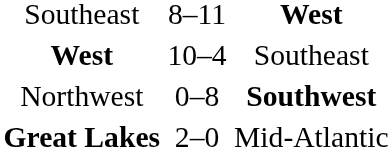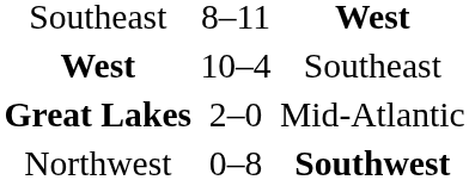rows swapped: Northwest <-> Great Lakes
